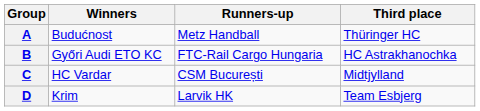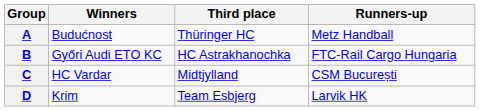columns swapped: Runners-up <-> Third place
